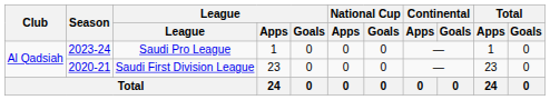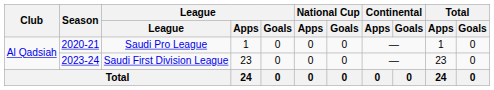Saudi Pro League | Season: 2023-24 -> 2020-21
Saudi First Division League | Season: 2020-21 -> 2023-24
